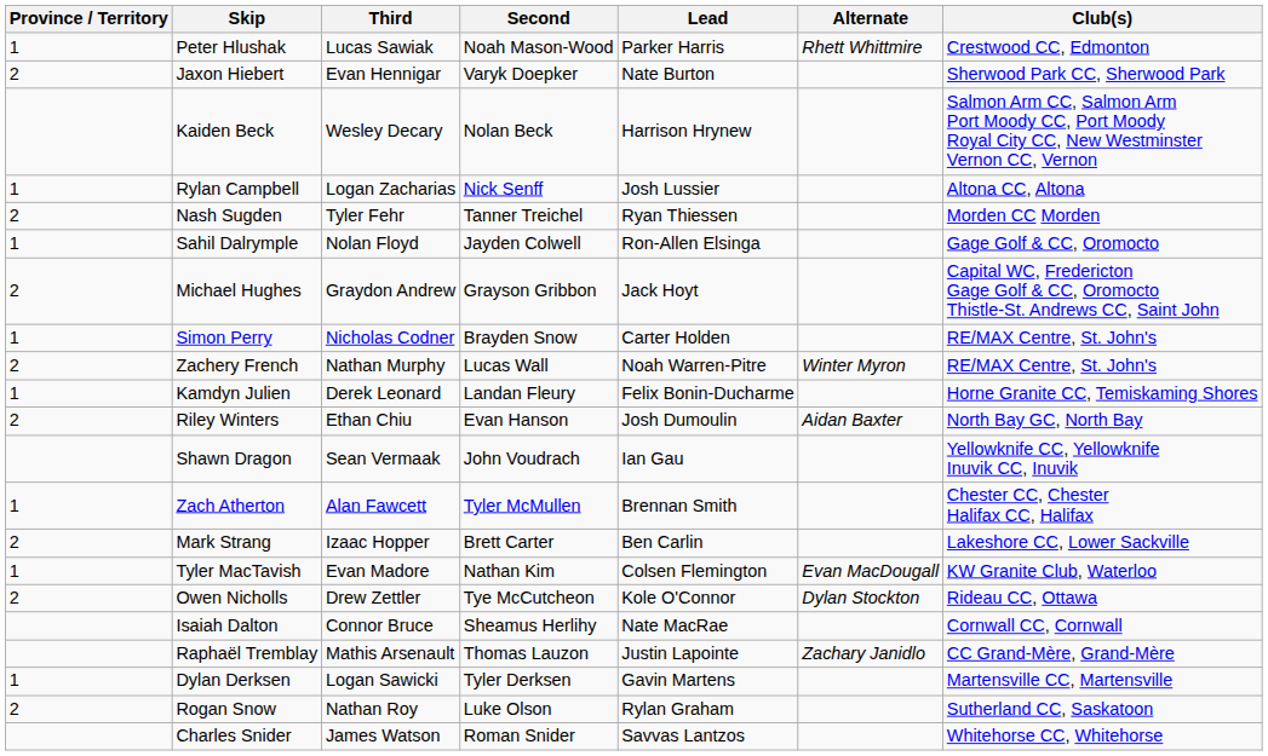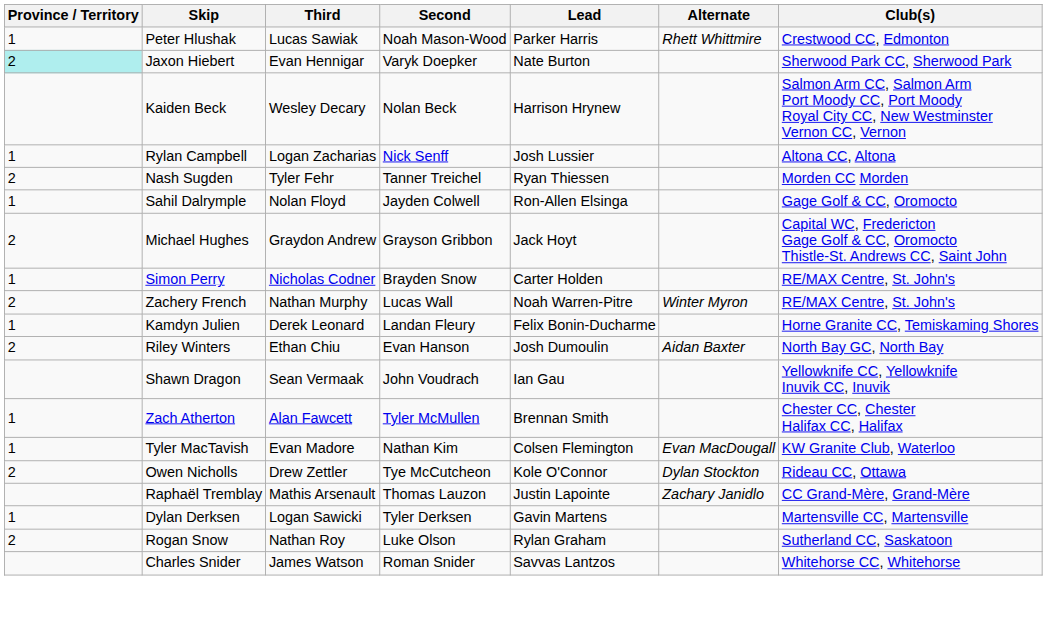Jaxon Hiebert | Province / Territory: no background -> paleturquoise background
- row: 2 | Mark Strang | Izaac Hopper | Brett Carter | Ben Carlin | Lakeshore CC, Lower Sackville
- row: Isaiah Dalton | Connor Bruce | Sheamus Herlihy | Nate MacRae | Cornwall CC, Cornwall
